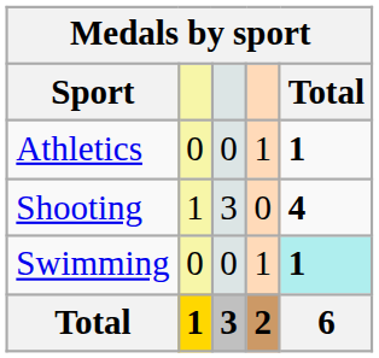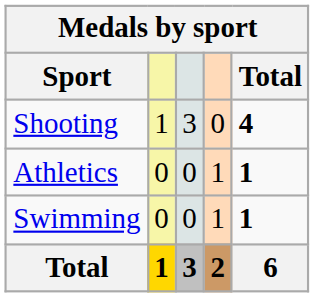rows swapped: Athletics <-> Shooting
Swimming | Total: paleturquoise background -> no background
